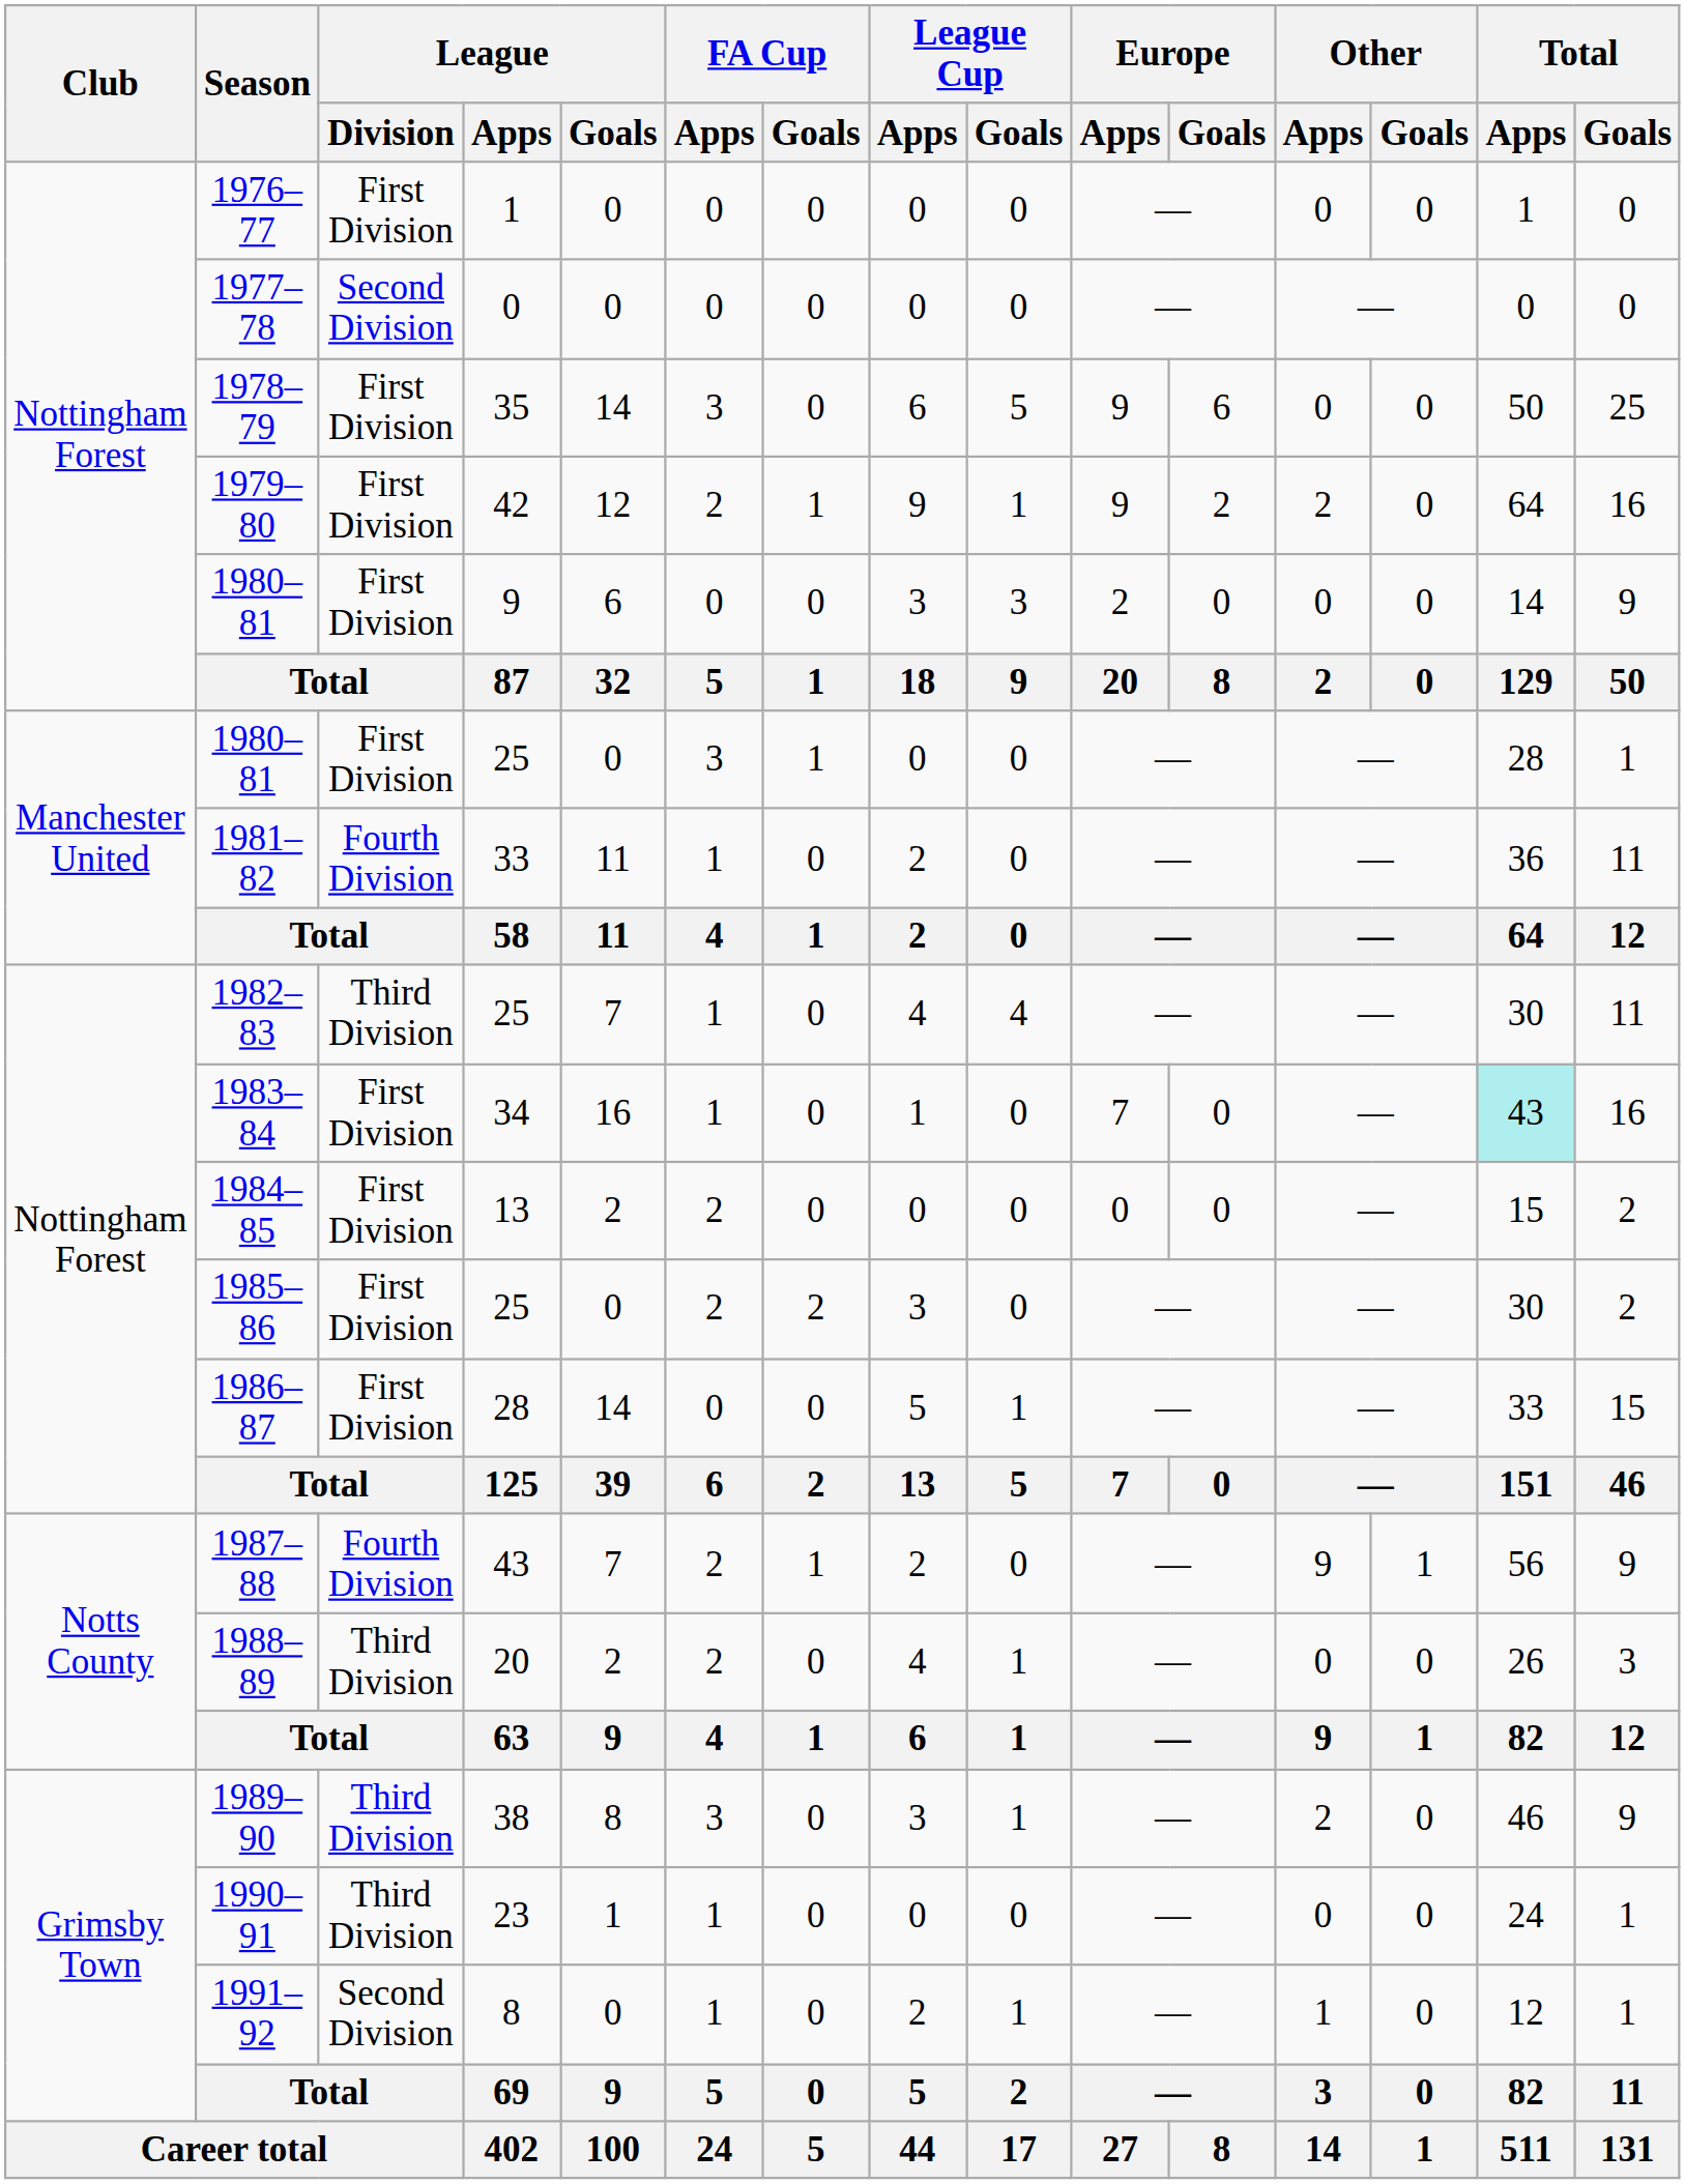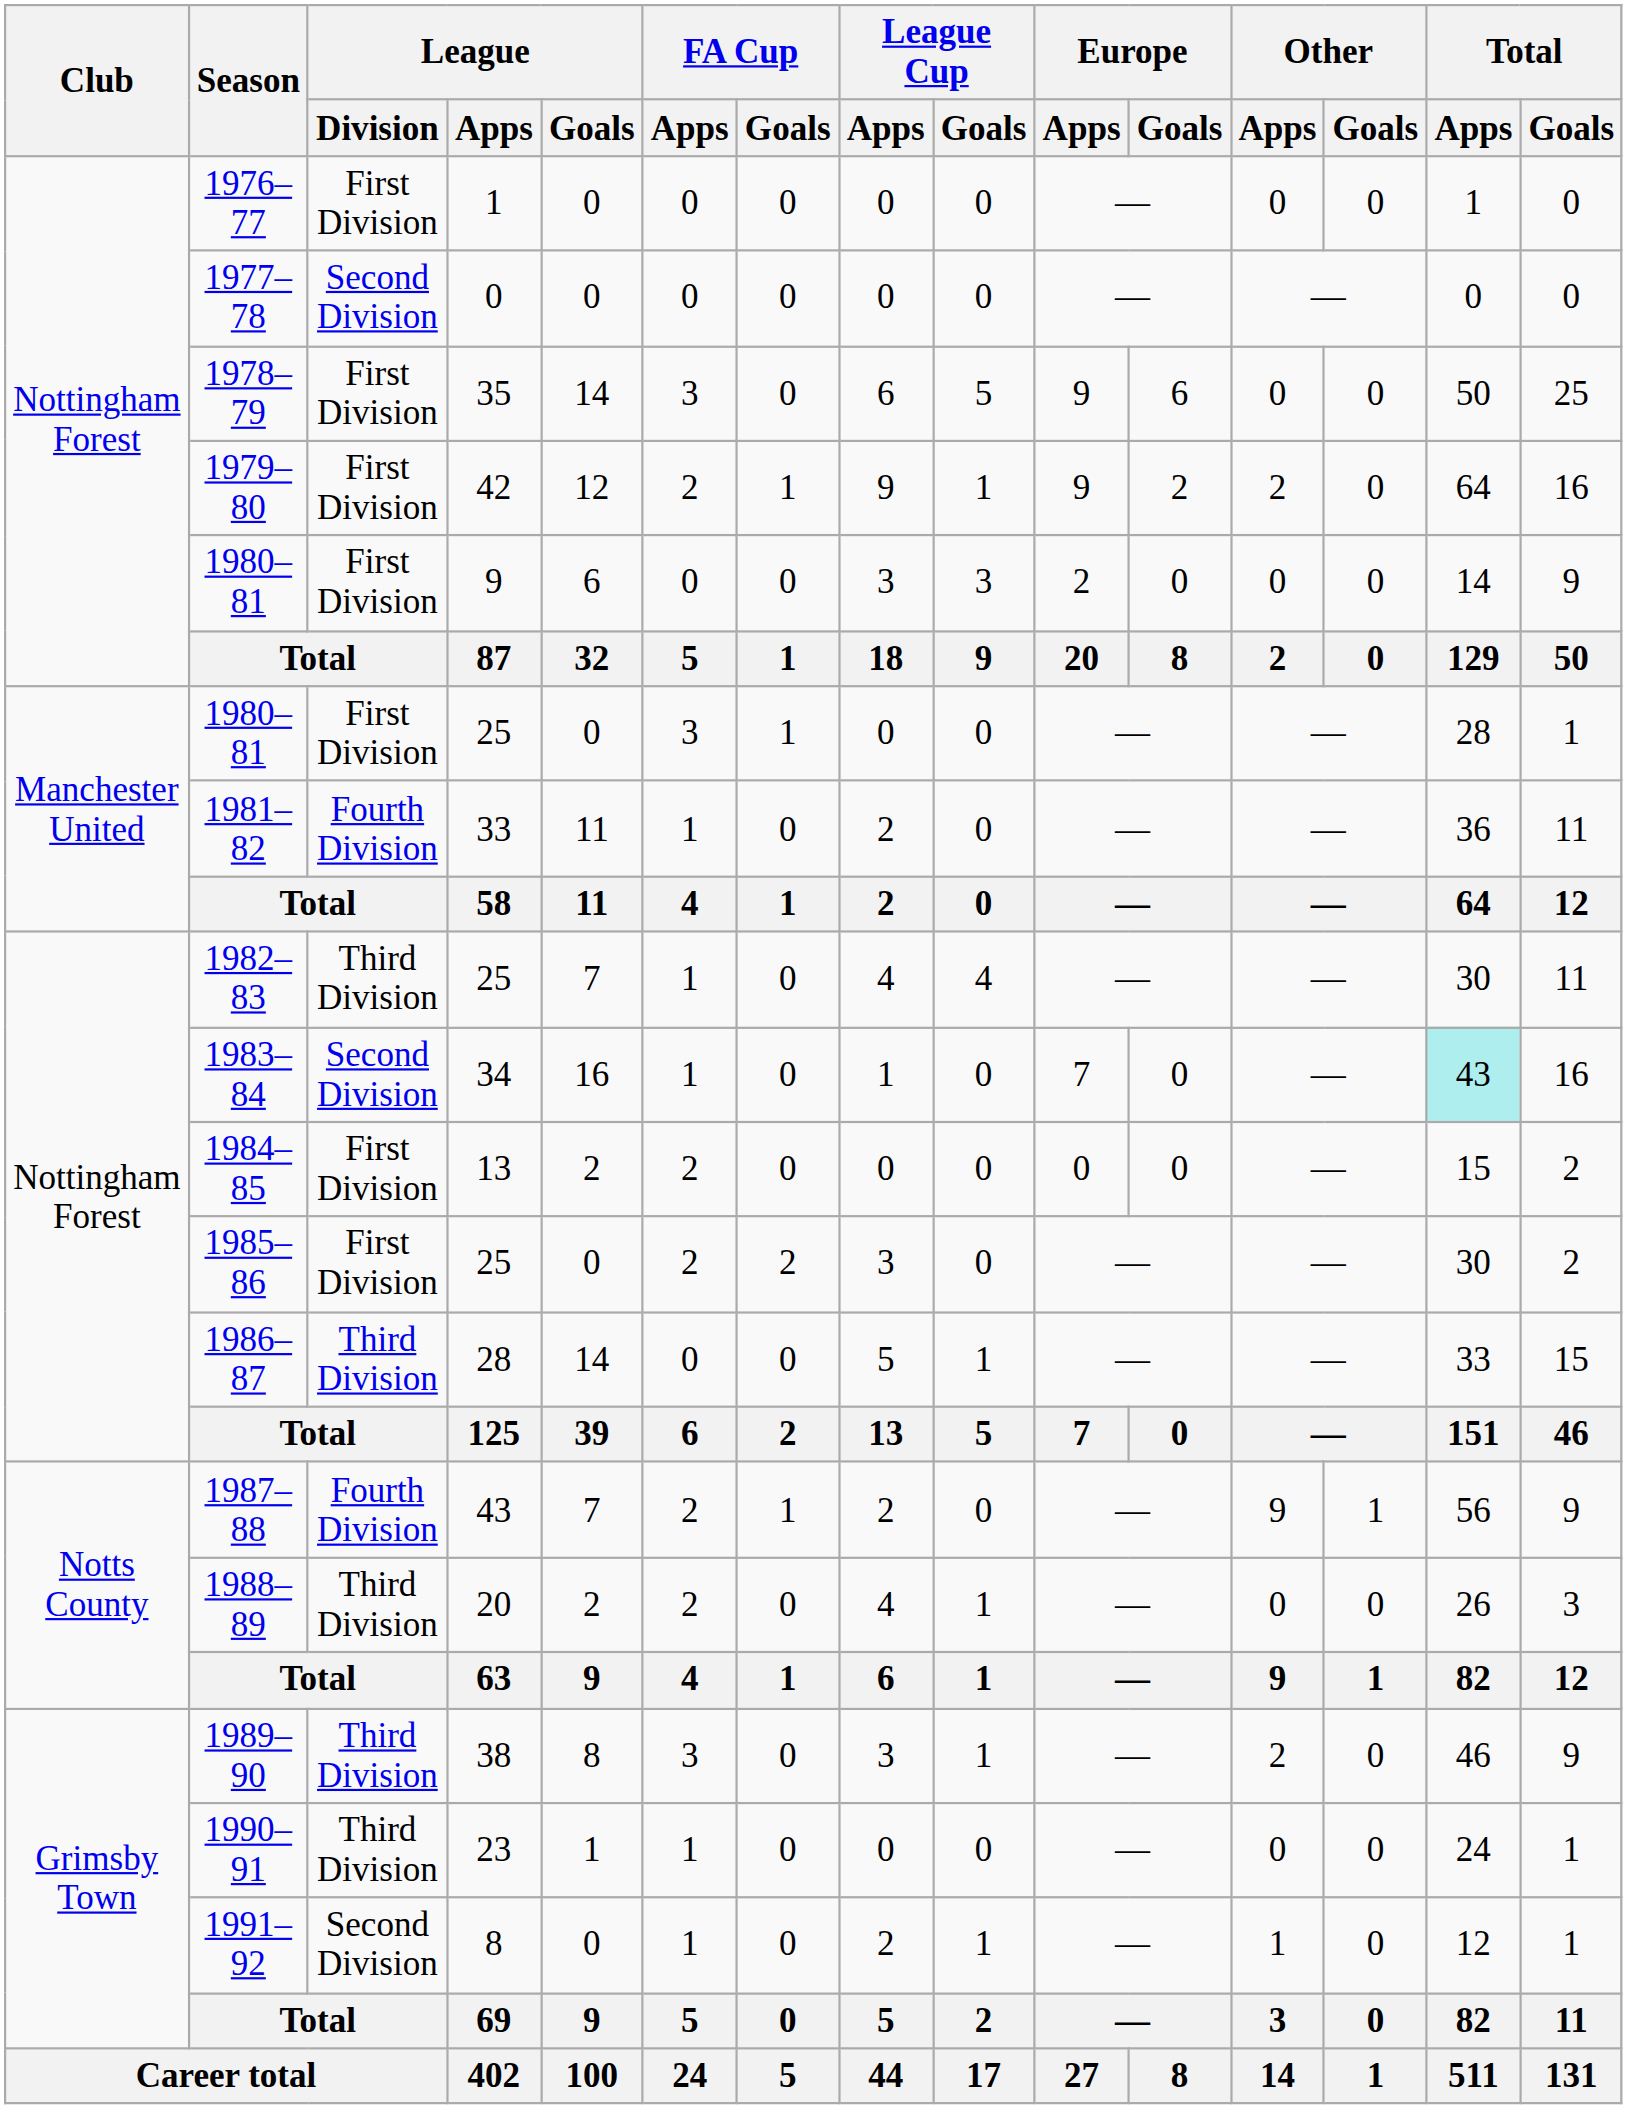1983–84 | League / Division: First Division -> Second Division
1986–87 | League / Division: First Division -> Third Division
